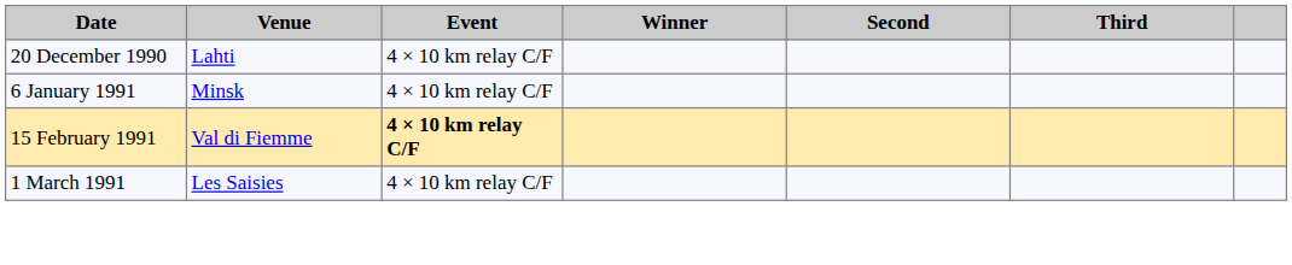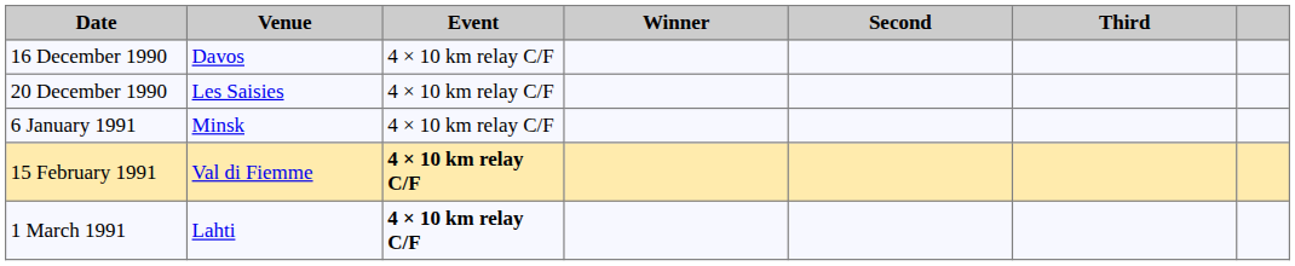+ row: 16 December 1990 | Davos | 4 × 10 km relay C/F
20 December 1990 | Venue: Lahti -> Les Saisies
1 March 1991 | Venue: Les Saisies -> Lahti
1 March 1991 | Event: normal -> bold
